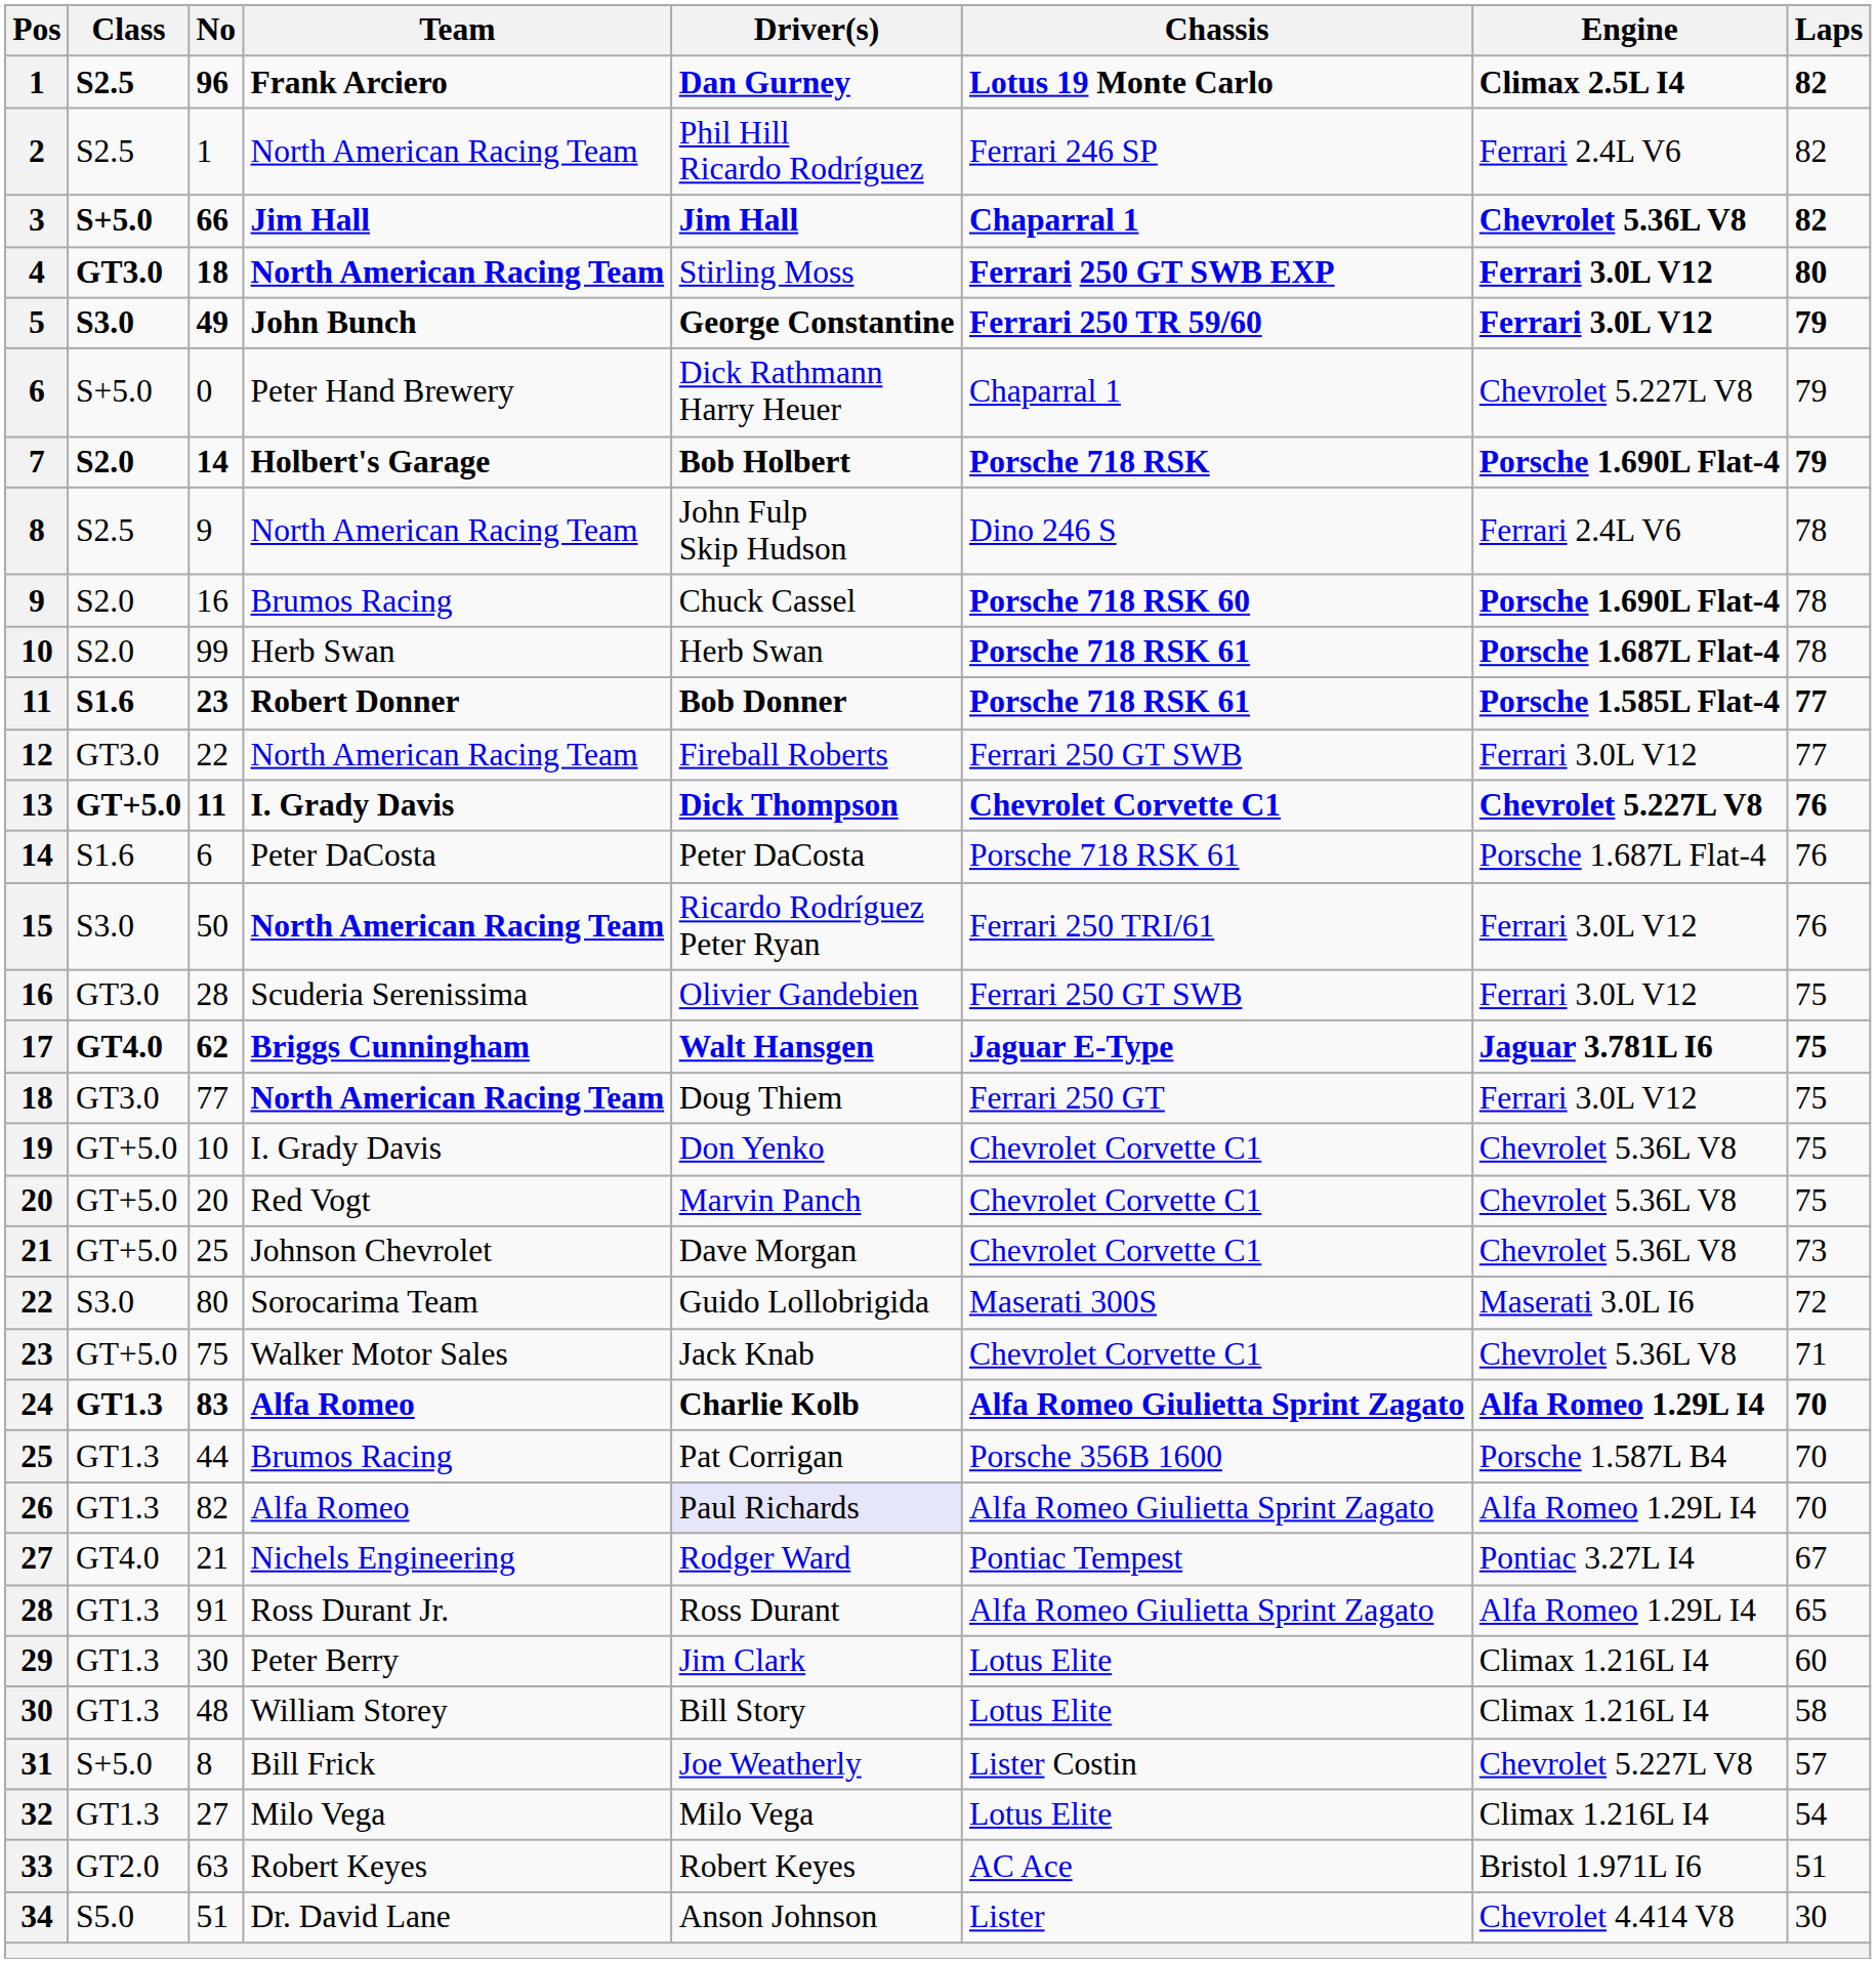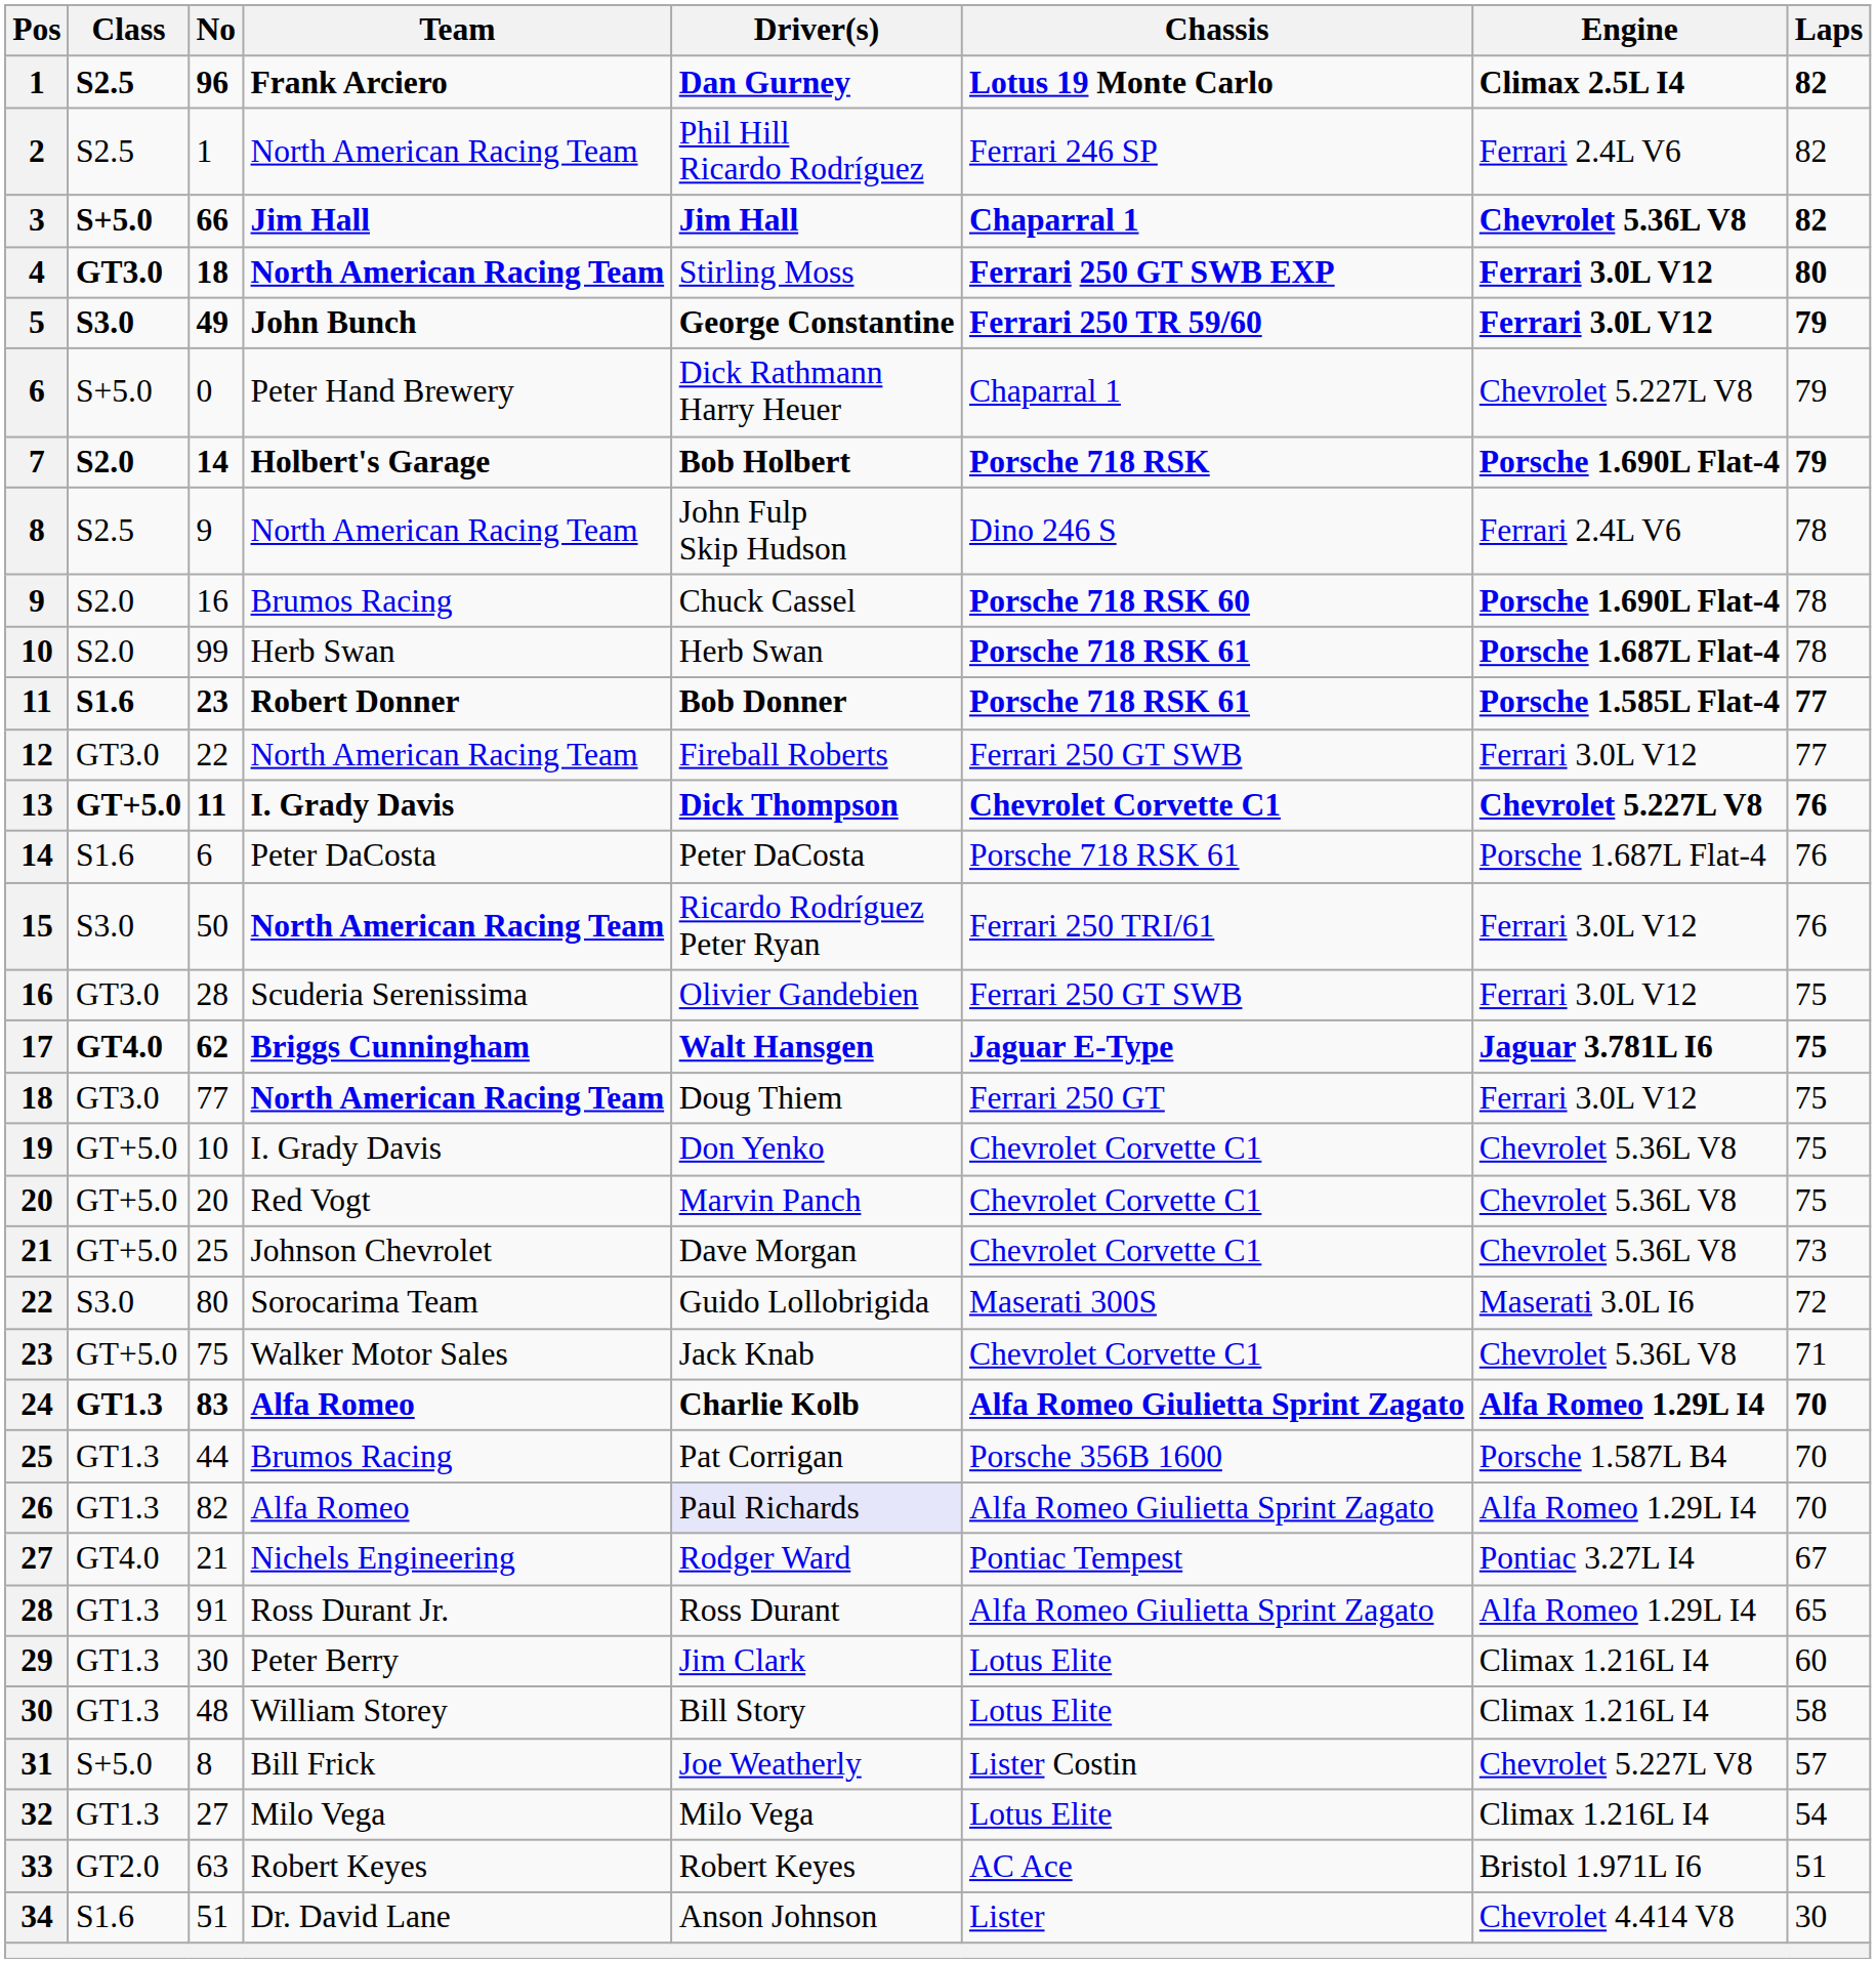34 | Class: S5.0 -> S1.6
